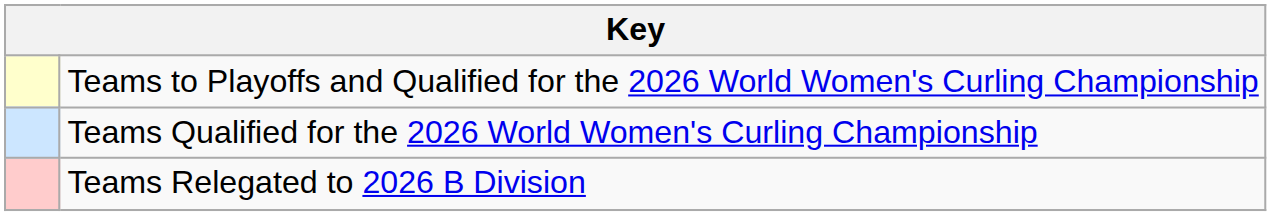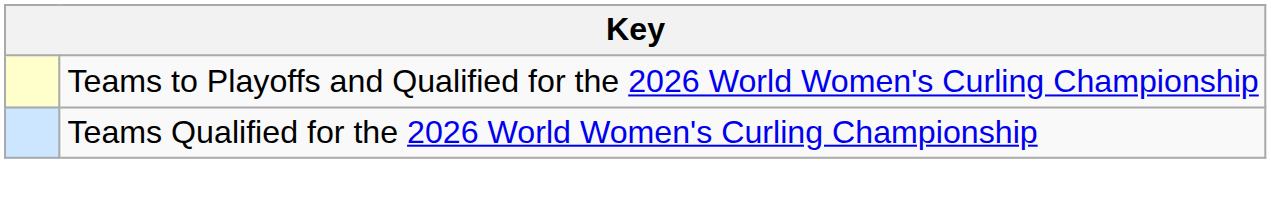- row: Teams Relegated to 2026 B Division
